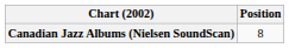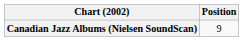Canadian Jazz Albums (Nielsen SoundScan) | Position: 8 -> 9
